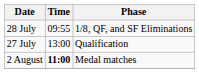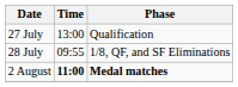rows swapped: 27 July <-> 28 July
2 August | Phase: normal -> bold
